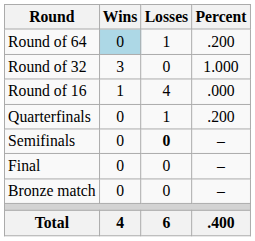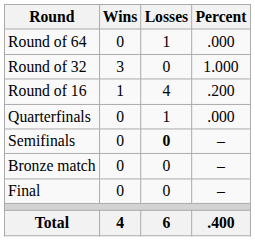Round of 64 | Wins: lightblue background -> no background
Round of 64 | Percent: .200 -> .000
Round of 16 | Percent: .000 -> .200
Quarterfinals | Percent: .200 -> .000
rows swapped: Final <-> Bronze match
